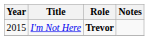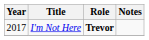I'm Not Here | Year: 2015 -> 2017
